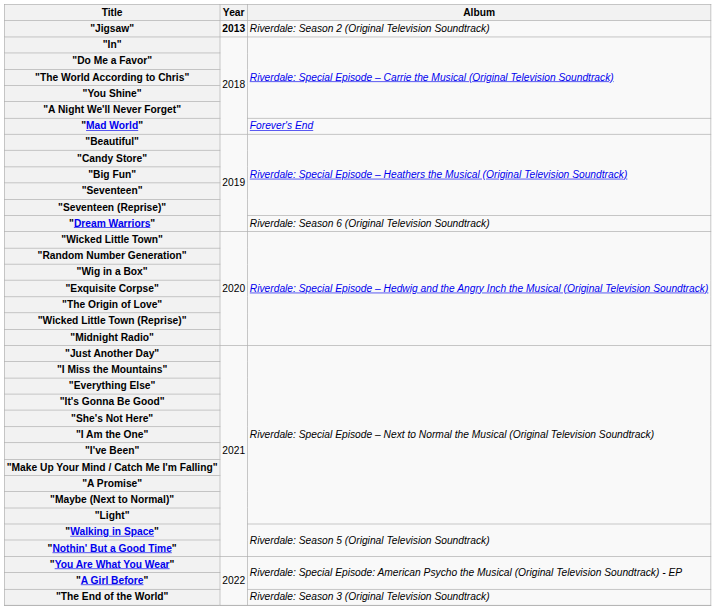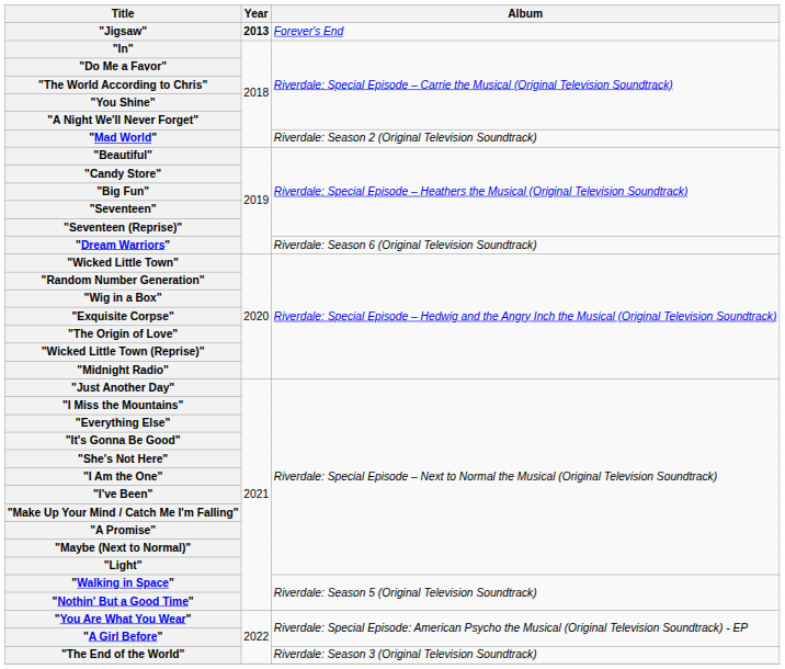"Jigsaw" | Album: Riverdale: Season 2 (Original Television Soundtrack) -> Forever's End
"Mad World" | Album: Forever's End -> Riverdale: Season 2 (Original Television Soundtrack)
